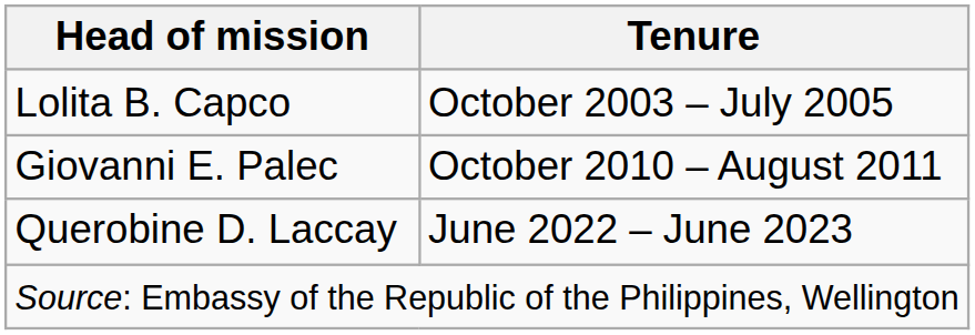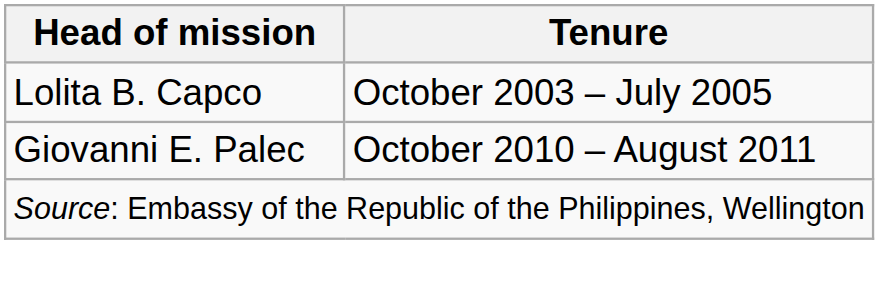- row: Querobine D. Laccay | June 2022 – June 2023
